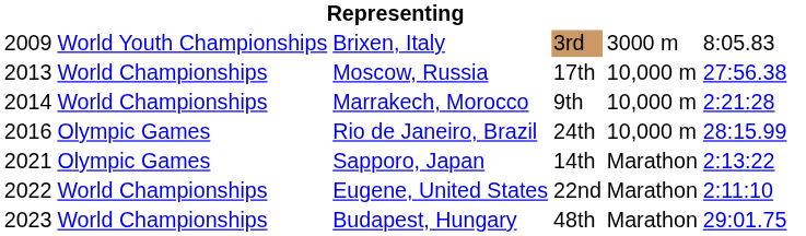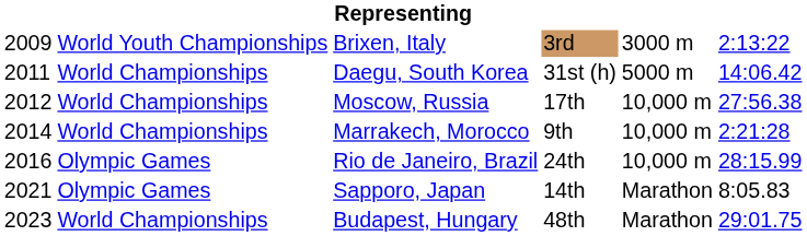Brixen, Italy | column 6: 8:05.83 -> 2:13:22
+ row: 2011 | World Championships | Daegu, South Korea | 31st (h) | 5000 m | 14:06.42
Moscow, Russia | column 1: 2013 -> 2012
Sapporo, Japan | column 6: 2:13:22 -> 8:05.83
- row: 2022 | World Championships | Eugene, United States | 22nd | Marathon | 2:11:10
